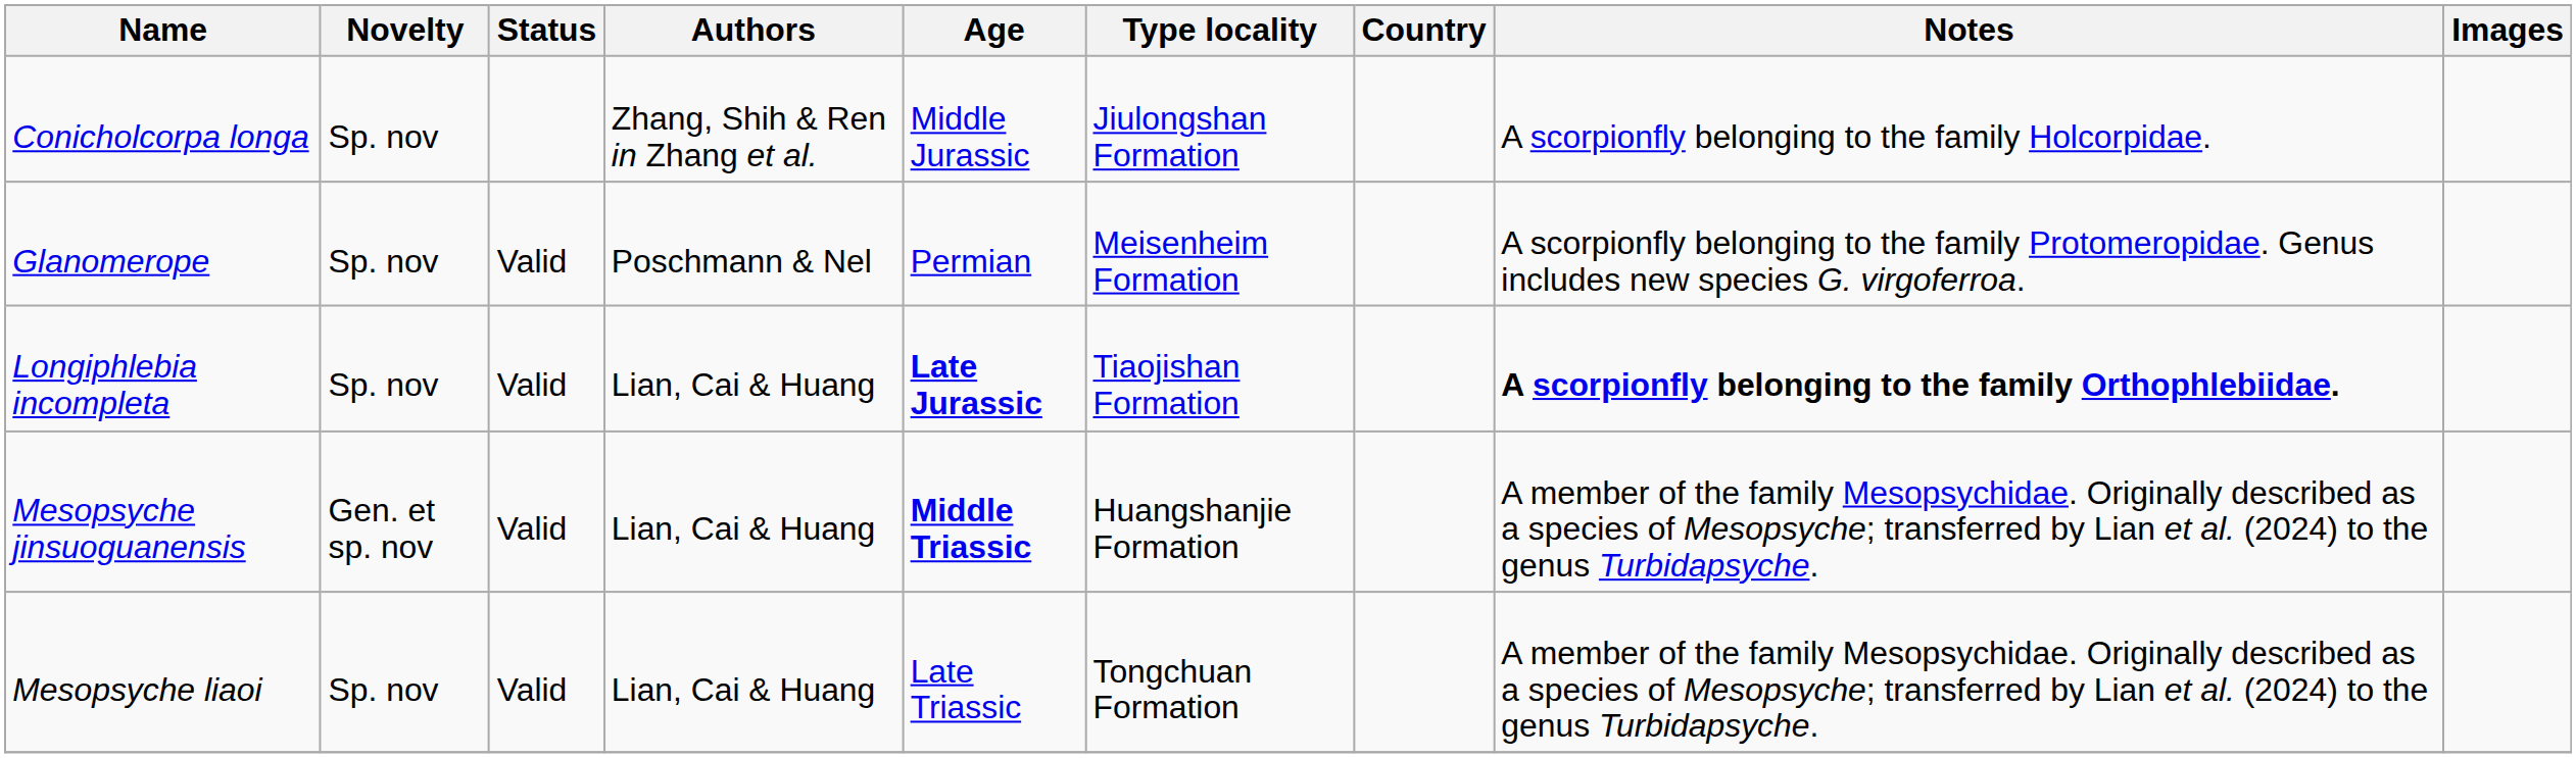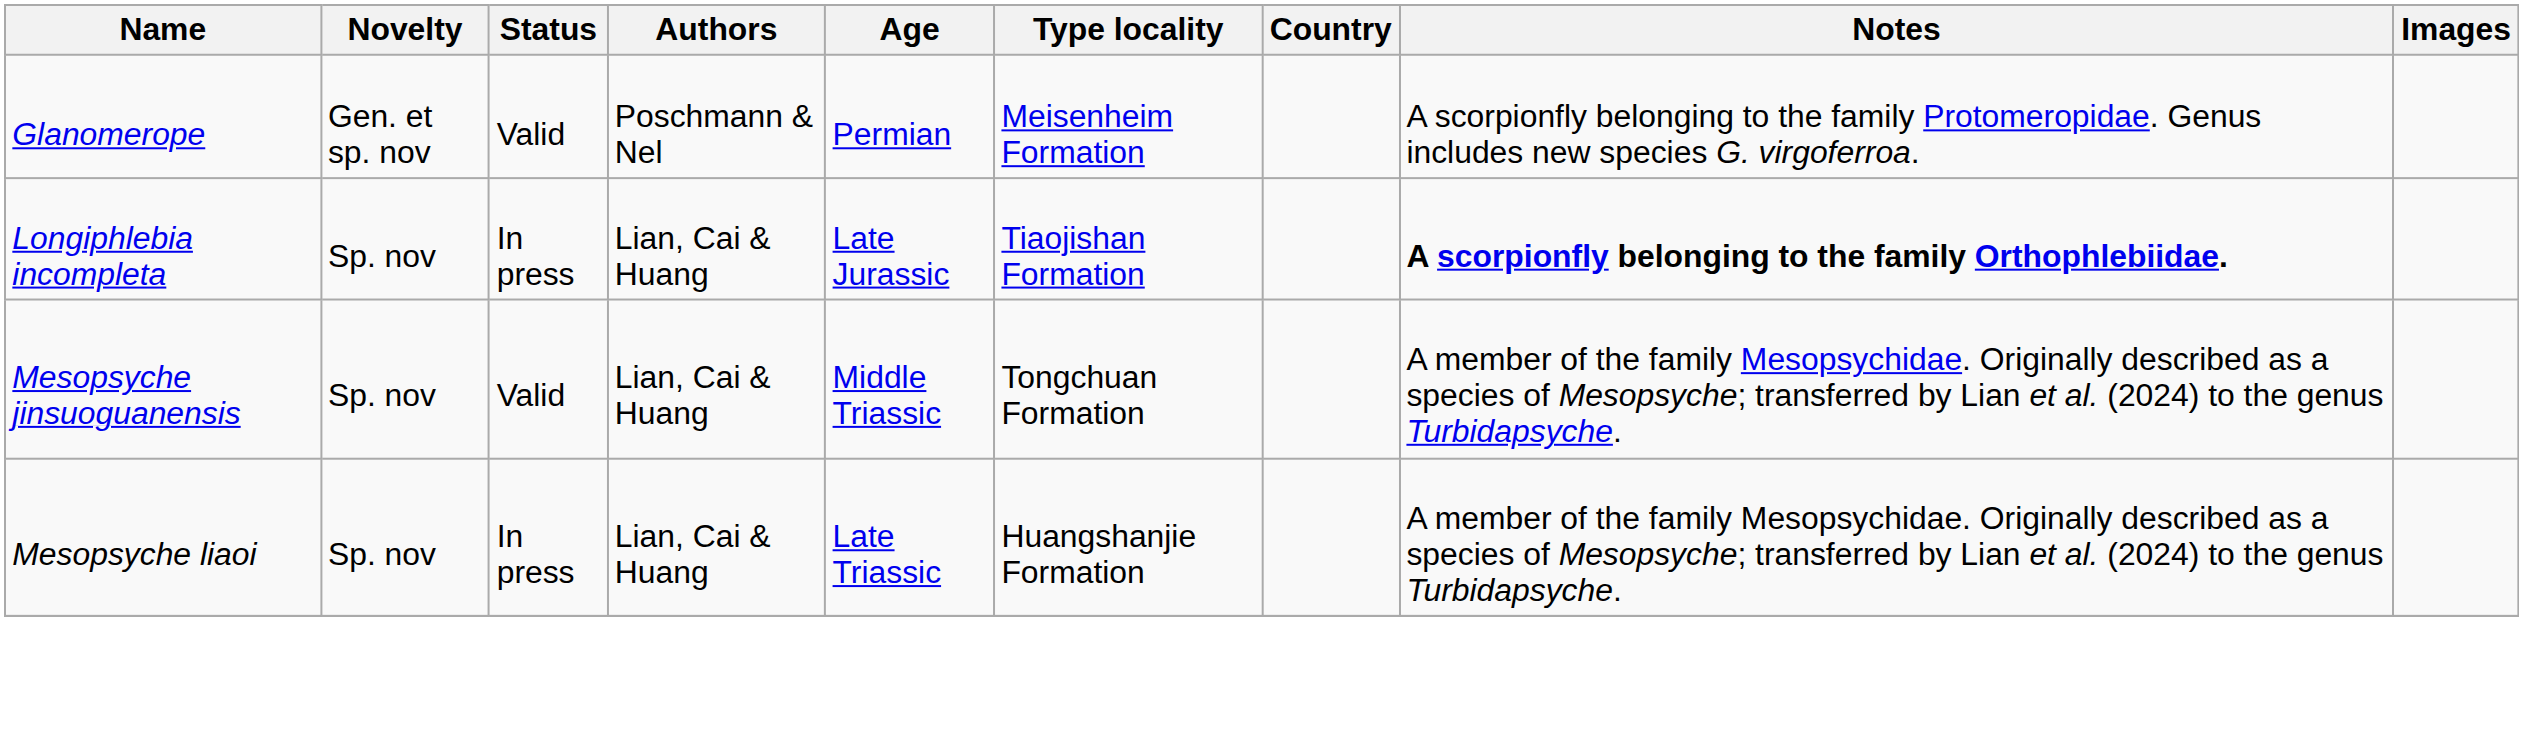- row: Conicholcorpa longa | Sp. nov | Zhang, Shih & Ren in Zhang et al. | Middle Jurassic | Jiulongshan Formation | A scorpionfly belonging to the family Holcorpidae.
Glanomerope | Novelty: Sp. nov -> Gen. et sp. nov
Longiphlebia incompleta | Status: Valid -> In press
Longiphlebia incompleta | Age: bold -> normal
Mesopsyche jinsuoguanensis | Novelty: Gen. et sp. nov -> Sp. nov
Mesopsyche jinsuoguanensis | Age: bold -> normal
Mesopsyche jinsuoguanensis | Type locality: Huangshanjie Formation -> Tongchuan Formation
Mesopsyche liaoi | Status: Valid -> In press
Mesopsyche liaoi | Type locality: Tongchuan Formation -> Huangshanjie Formation
